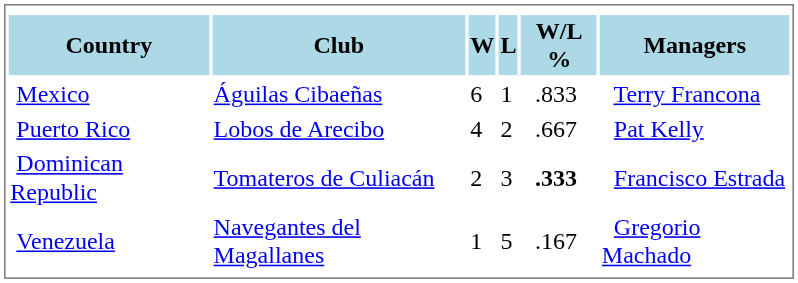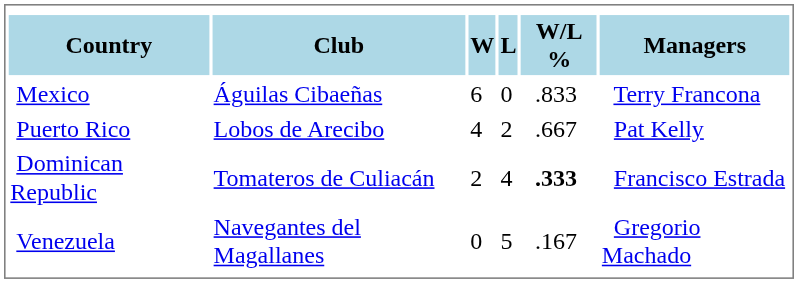Mexico | column 4: 1 -> 0
Dominican Republic | column 4: 3 -> 4
Venezuela | column 3: 1 -> 0
